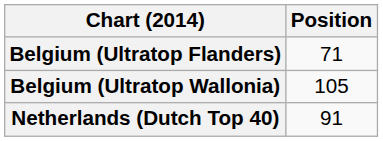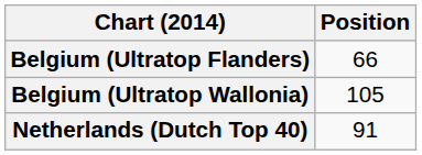Belgium (Ultratop Flanders) | Position: 71 -> 66
